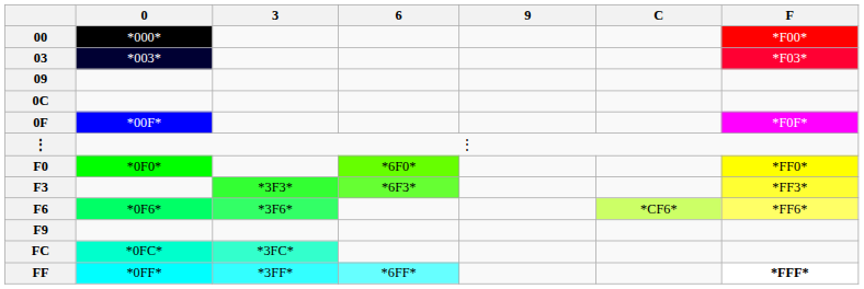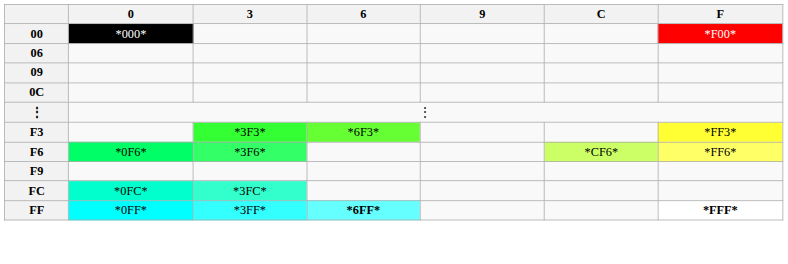- row: 03 | *003* | *F03*
+ row: 06
- row: 0F | *00F* | *F0F*
- row: F0 | *0F0* | *6F0* | *FF0*
FF | 6: normal -> bold
